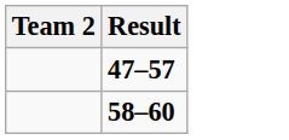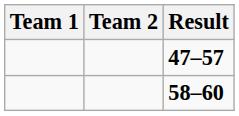+ column: Team 1
